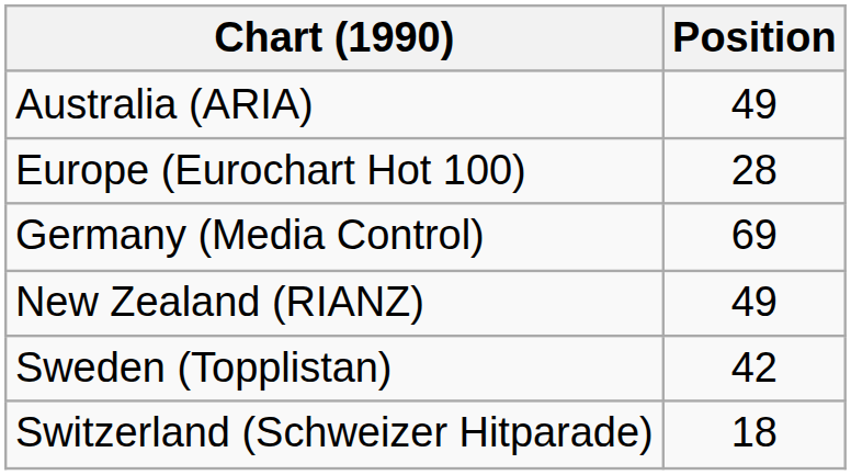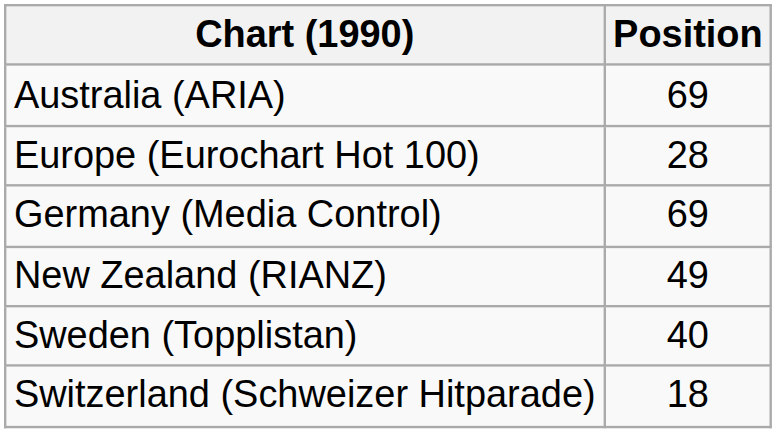Australia (ARIA) | Position: 49 -> 69
Sweden (Topplistan) | Position: 42 -> 40
